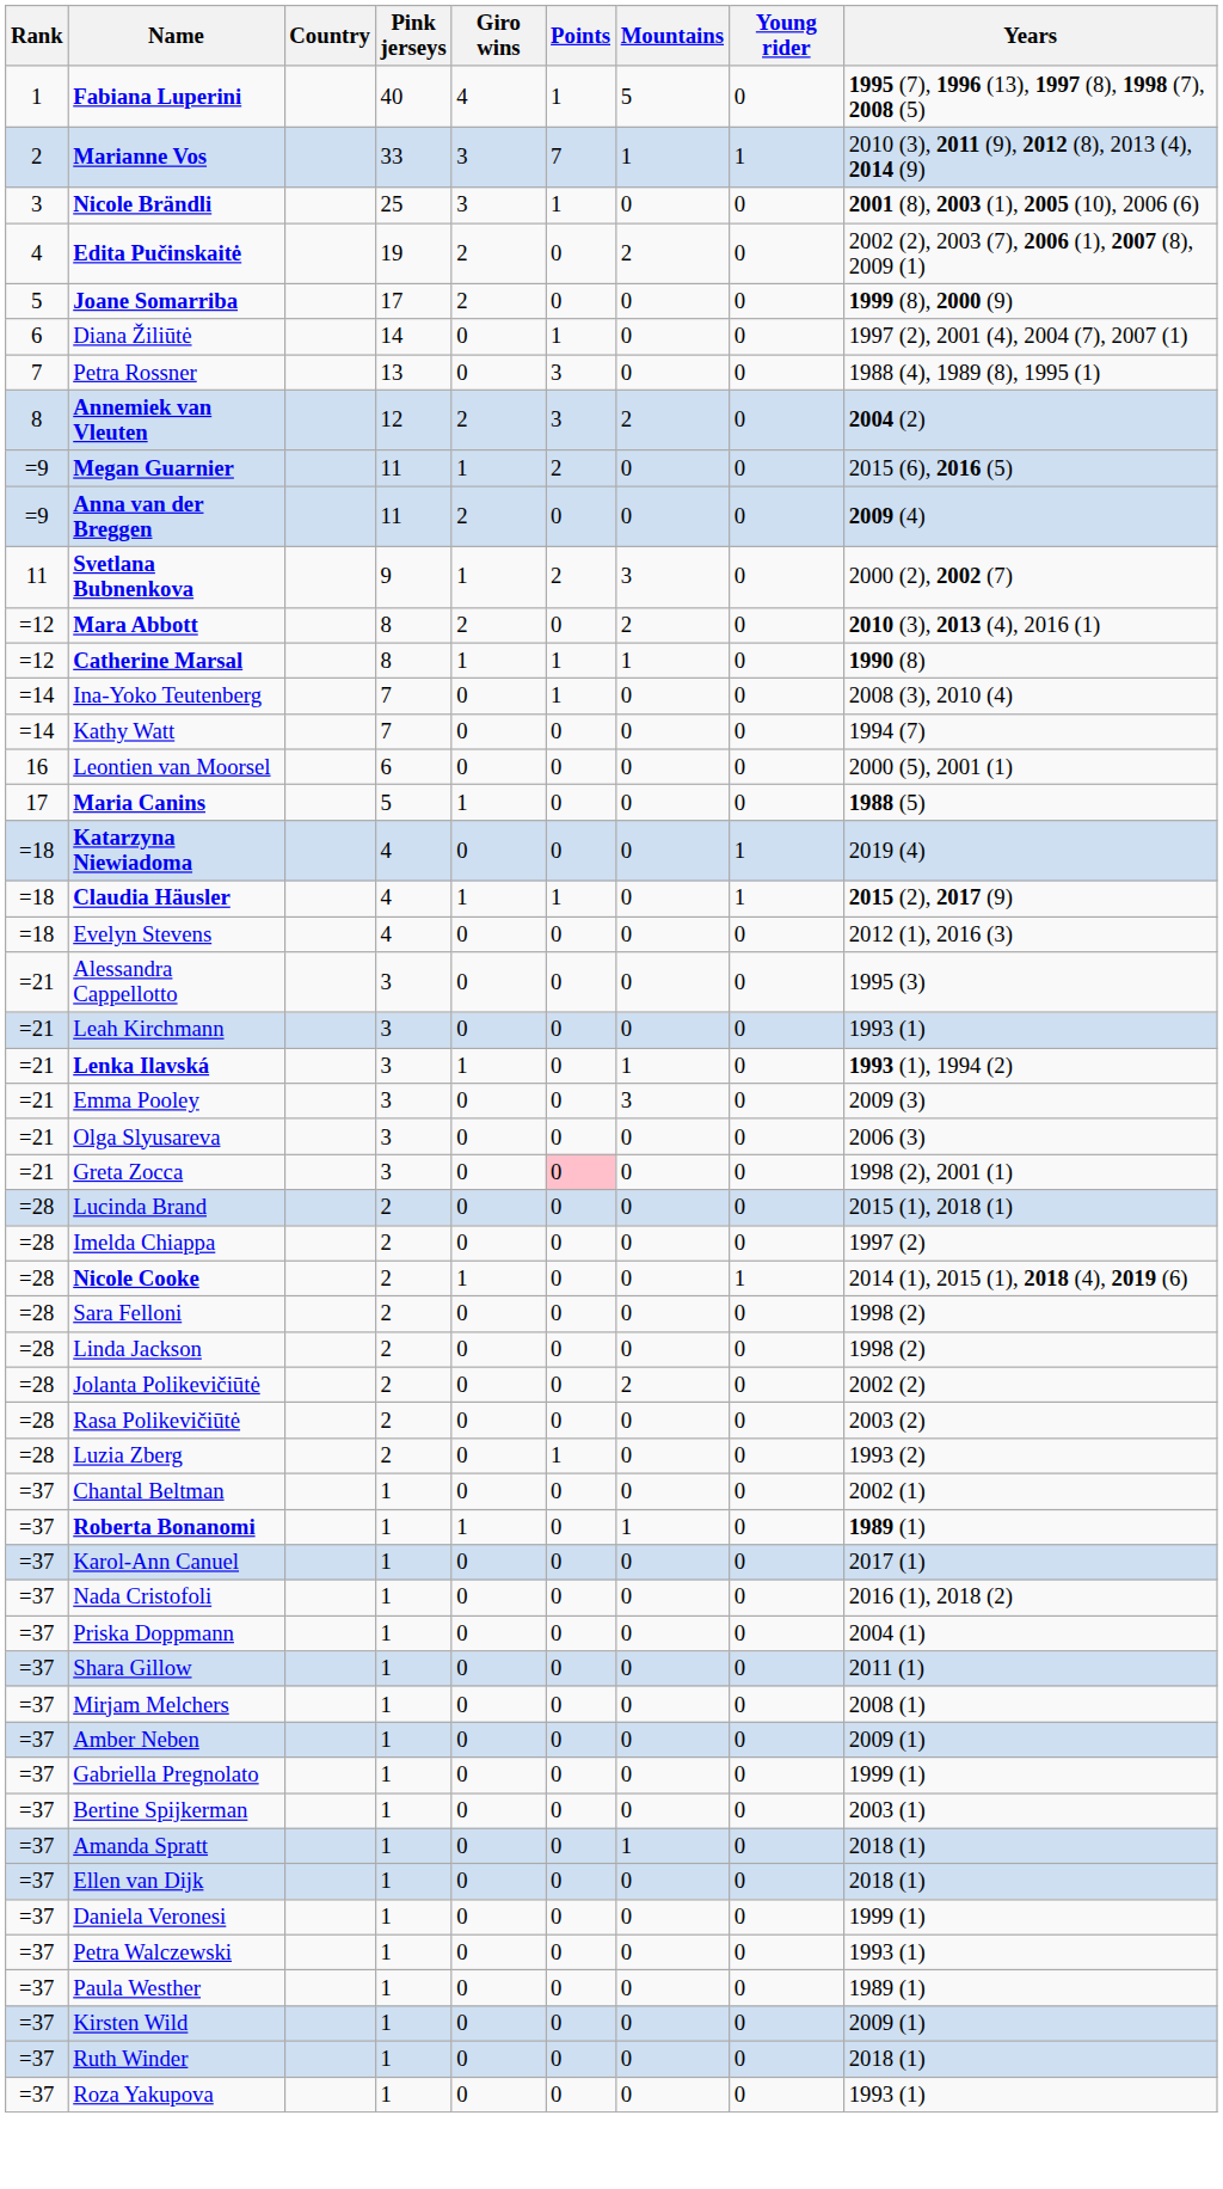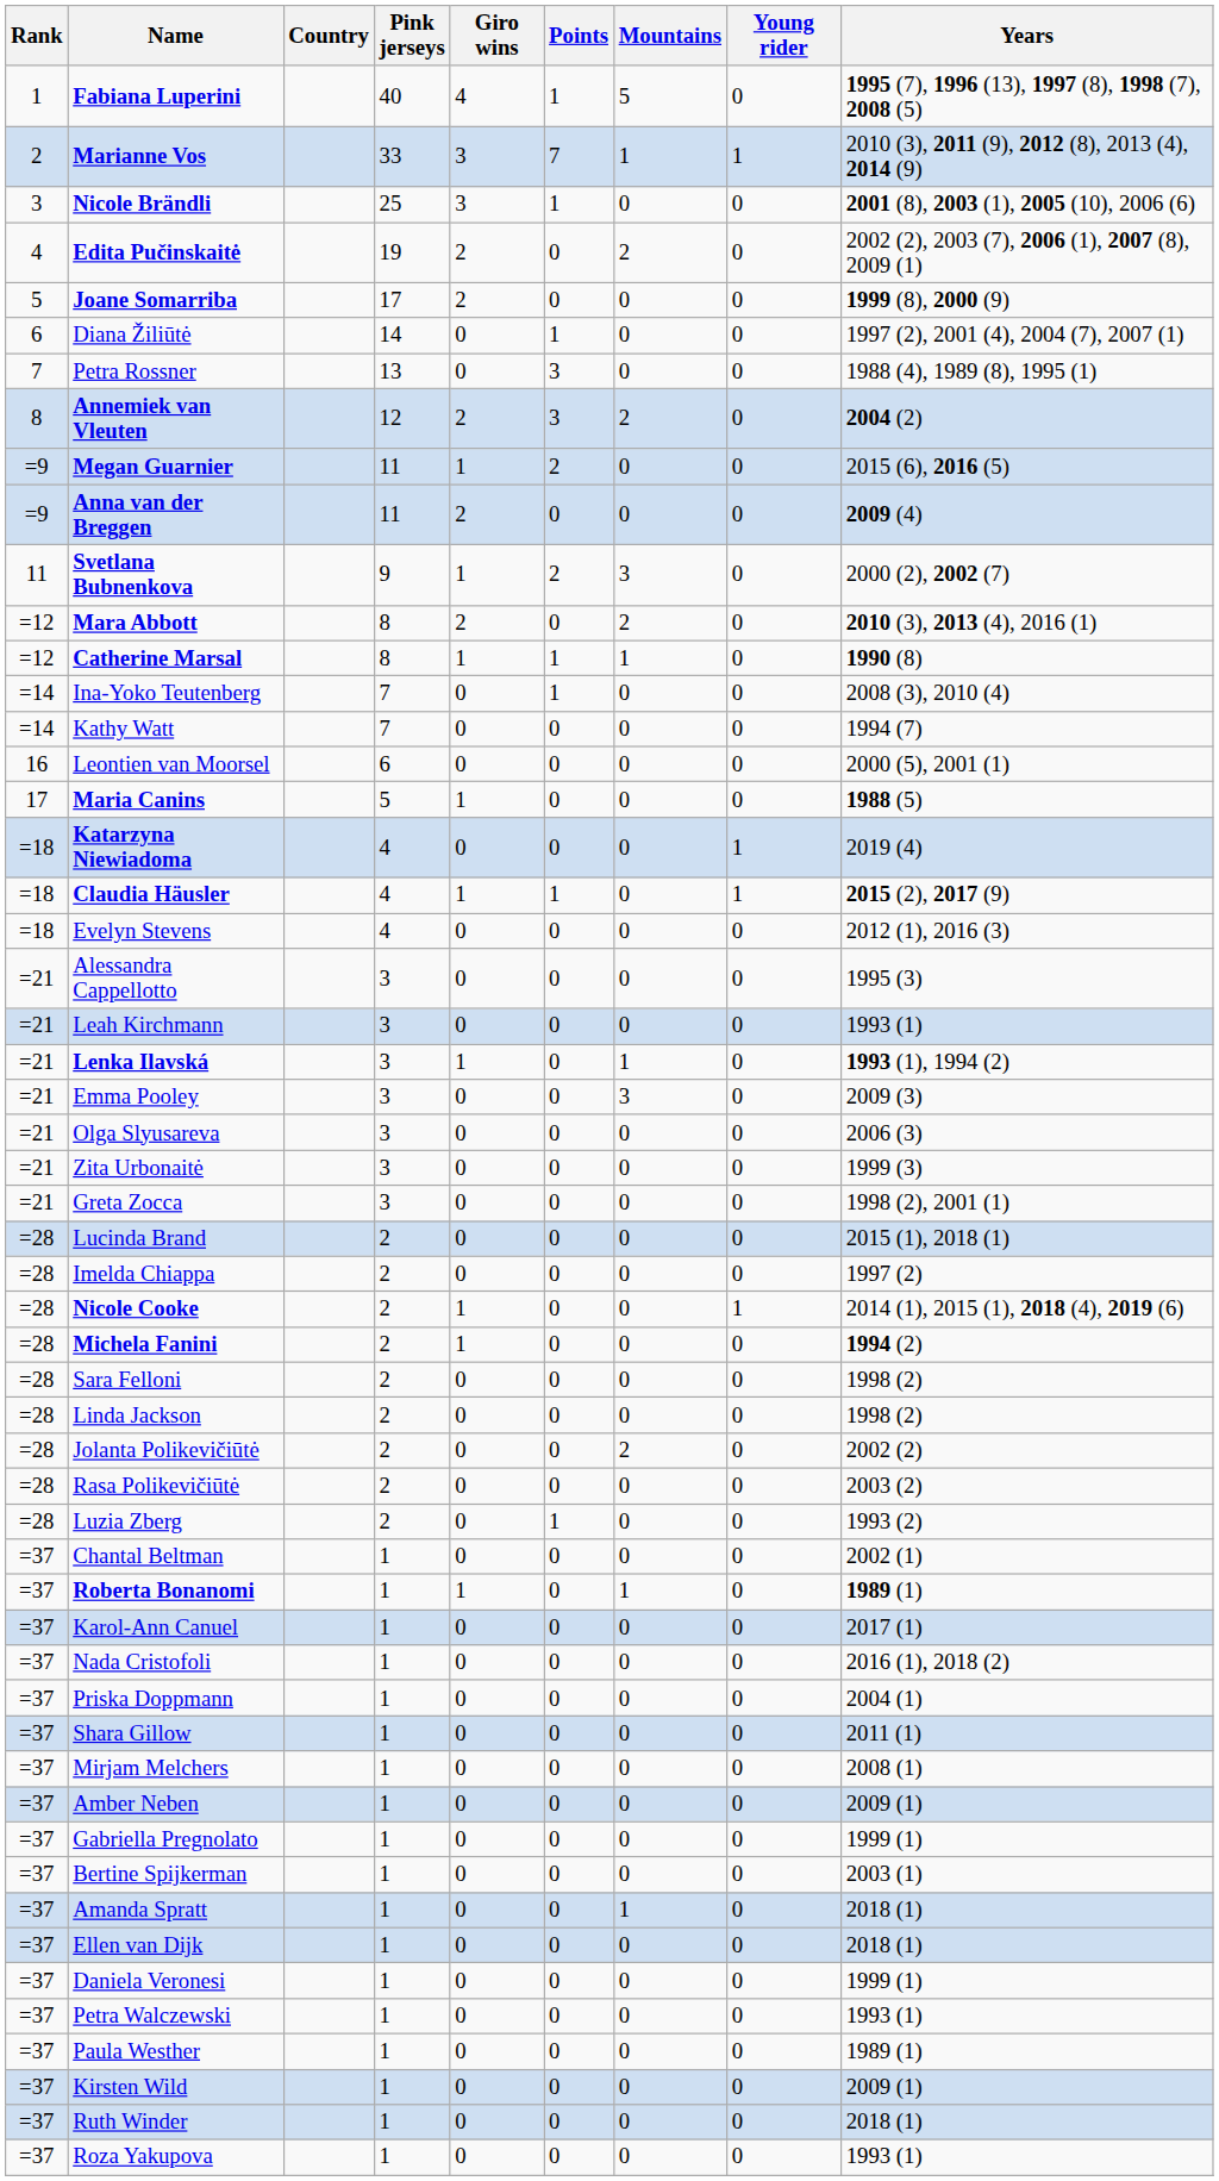+ row: =21 | Zita Urbonaitė | 3 | 0 | 0 | 0 | 0 | 1999 (3)
Greta Zocca | Points: pink background -> no background
+ row: =28 | Michela Fanini | 2 | 1 | 0 | 0 | 0 | 1994 (2)
